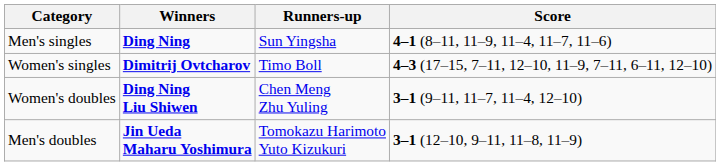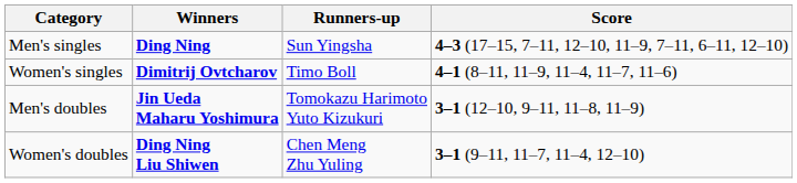Men's singles | Score: 4–1 (8–11, 11–9, 11–4, 11–7, 11–6) -> 4–3 (17–15, 7–11, 12–10, 11–9, 7–11, 6–11, 12–10)
Women's singles | Score: 4–3 (17–15, 7–11, 12–10, 11–9, 7–11, 6–11, 12–10) -> 4–1 (8–11, 11–9, 11–4, 11–7, 11–6)
rows swapped: Men's doubles <-> Women's doubles
